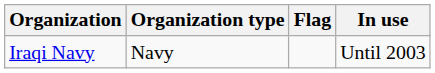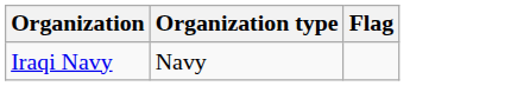- column: In use | Until 2003
